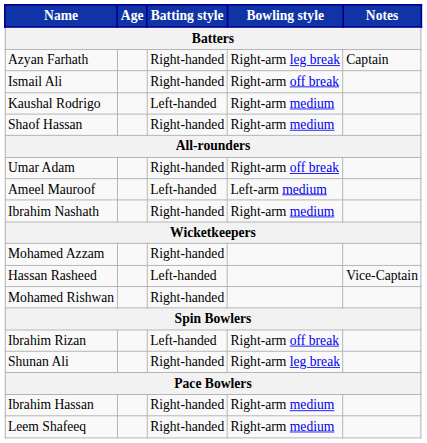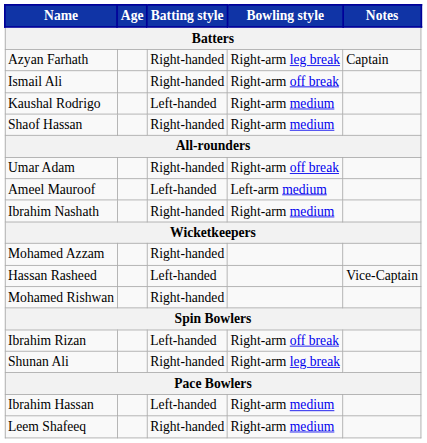Ibrahim Hassan | Batting style: Right-handed -> Left-handed
